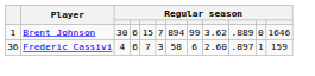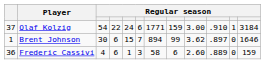+ row: 37 | Olaf Kolzig | 54 | 22 | 24 | 6 | 1771 | 159 | 3.00 | .910 | 1 | 3184
Brent Johnson | column 10: .889 -> .897
Frederic Cassivi | column 5: 7 -> 1
Frederic Cassivi | column 10: .897 -> .889
Frederic Cassivi | column 11: 1 -> 0
